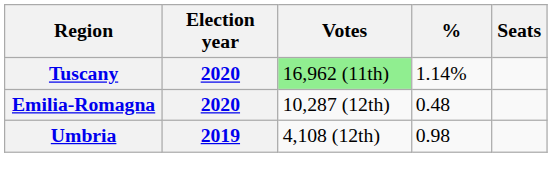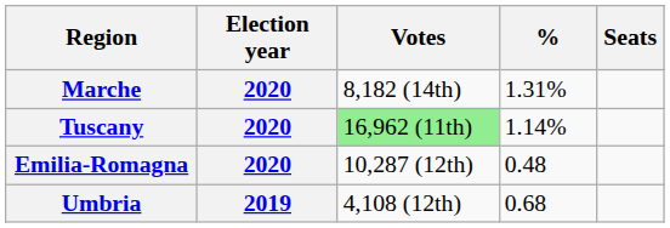+ row: Marche | 2020 | 8,182 (14th) | 1.31%
Umbria | %: 0.98 -> 0.68
